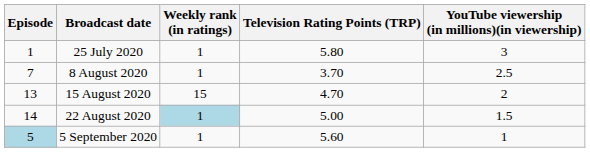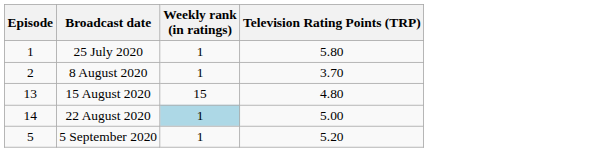- column: YouTube viewership (in millions)(in viewership) | 3 | 2.5 | 2 | 1.5 | 1
8 August 2020 | Episode: 7 -> 2
15 August 2020 | Television Rating Points (TRP): 4.70 -> 4.80
5 September 2020 | Episode: lightblue background -> no background
5 September 2020 | Television Rating Points (TRP): 5.60 -> 5.20
